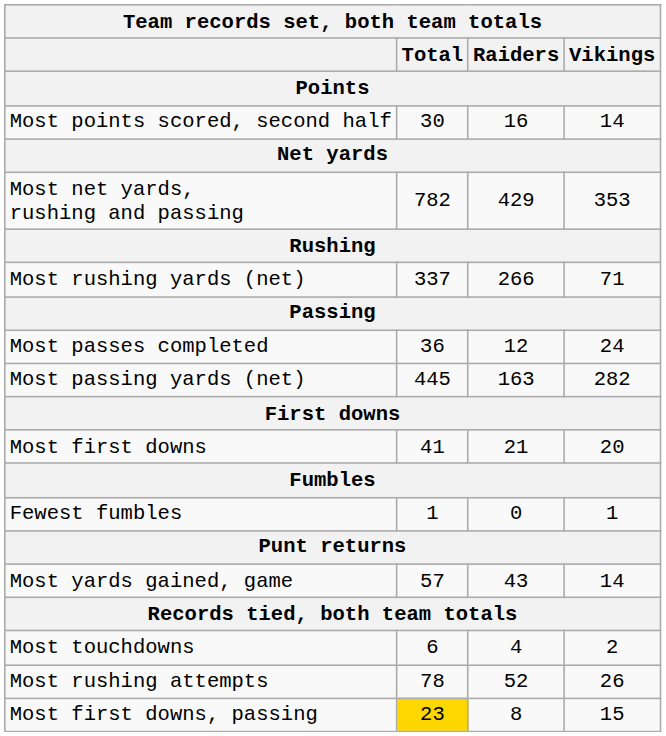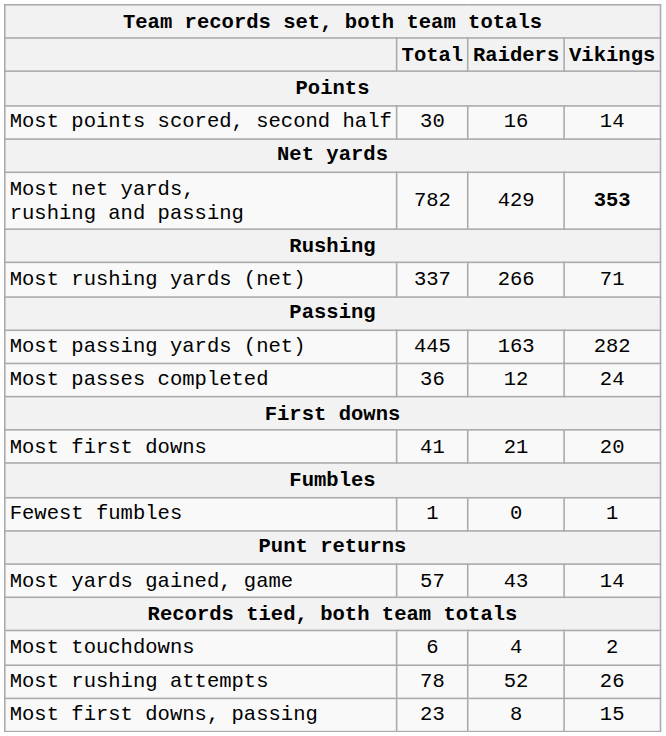Most net yards, rushing and passing | Vikings: normal -> bold
rows swapped: Most passes completed <-> Most passing yards (net)
Most first downs, passing | Total: gold background -> no background
